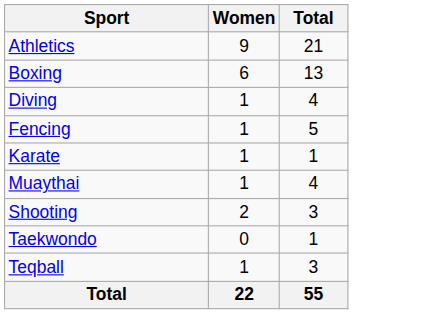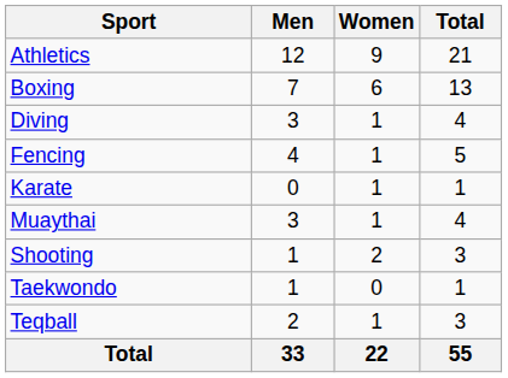+ column: Men | 12 | 7 | 3 | 4 | 0 | 3 | 1 | 1 | 2 | 33
